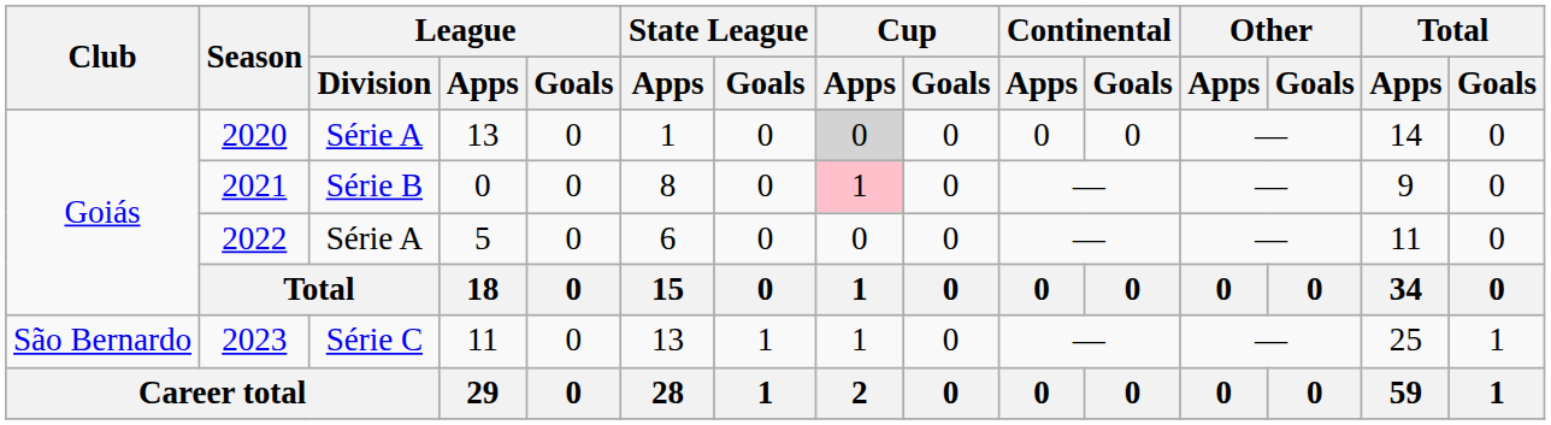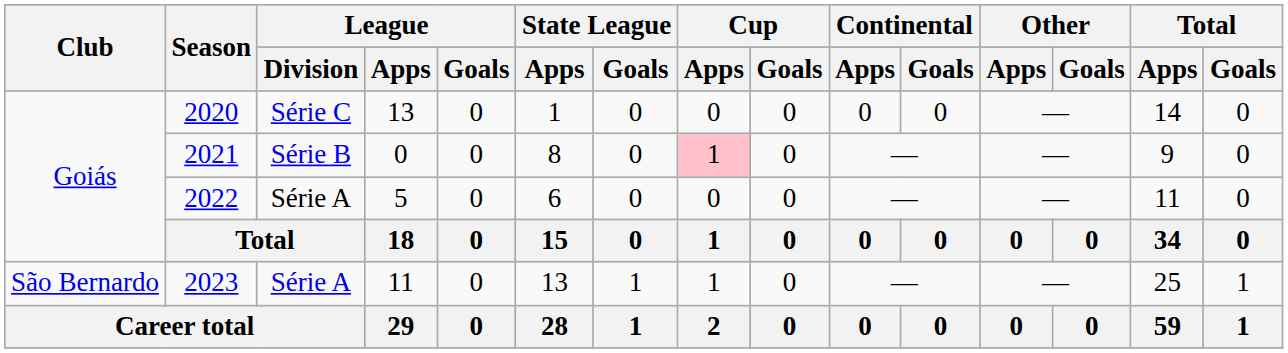2020 | League / Division: Série A -> Série C
2020 | Cup / Apps: lightgrey background -> no background
2023 | League / Division: Série C -> Série A
